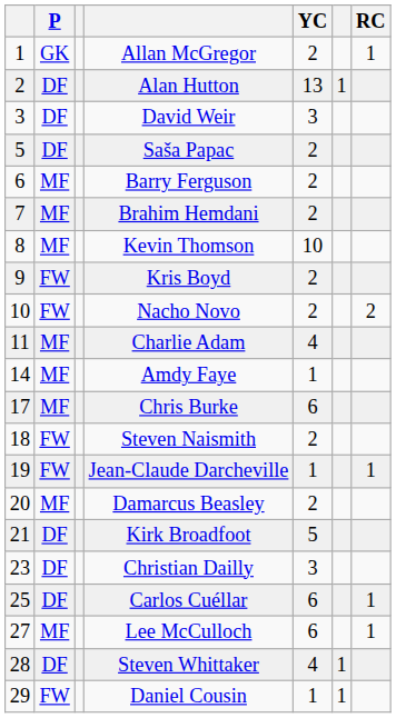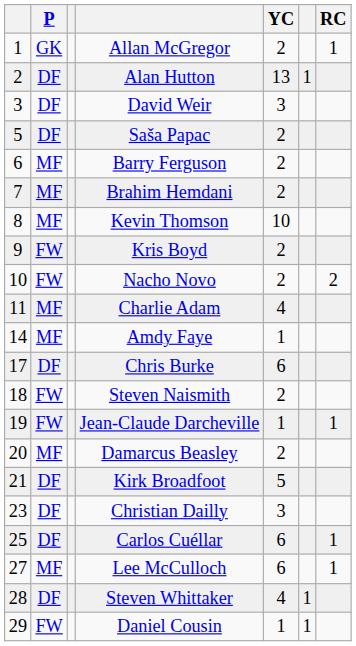Chris Burke | P: MF -> DF
